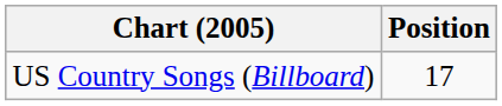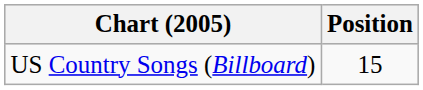US Country Songs (Billboard) | Position: 17 -> 15
